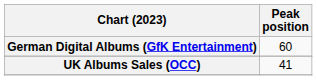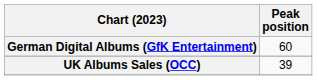UK Albums Sales (OCC) | Peak position: 41 -> 39
